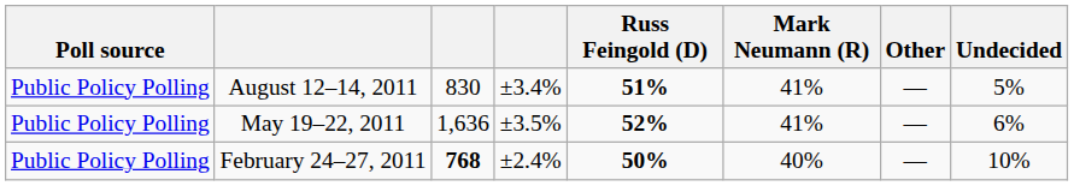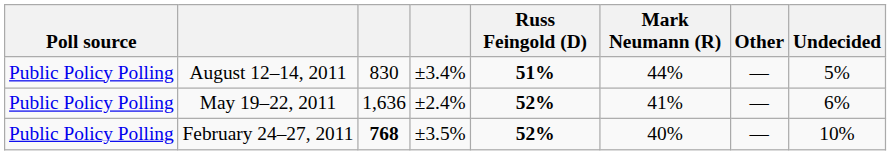August 12–14, 2011 | Mark Neumann (R): 41% -> 44%
May 19–22, 2011 | column 4: ±3.5% -> ±2.4%
February 24–27, 2011 | column 4: ±2.4% -> ±3.5%
February 24–27, 2011 | Russ Feingold (D): 50% -> 52%
